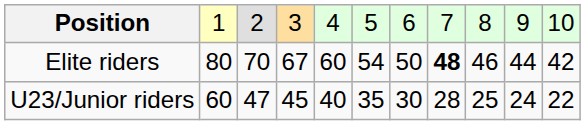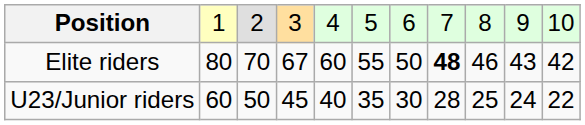Elite riders | column 6: 54 -> 55
Elite riders | column 10: 44 -> 43
U23/Junior riders | column 3: 47 -> 50
